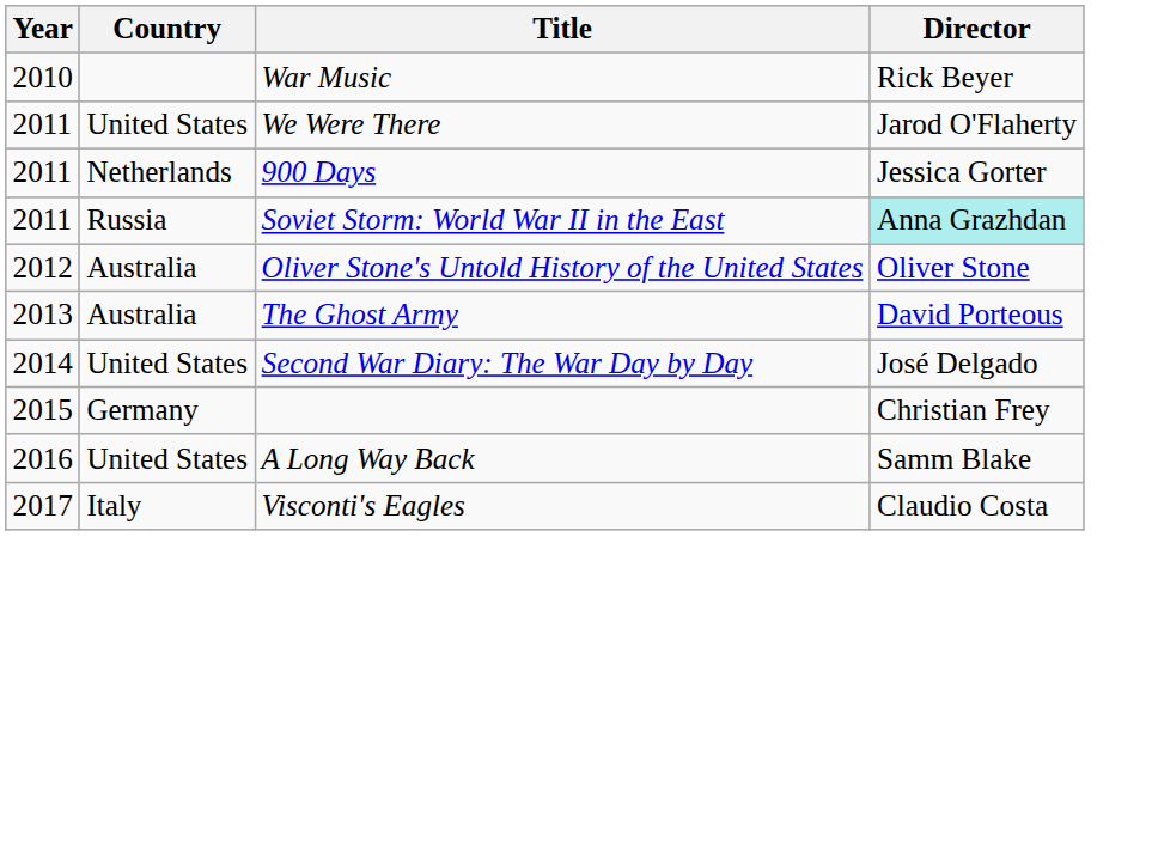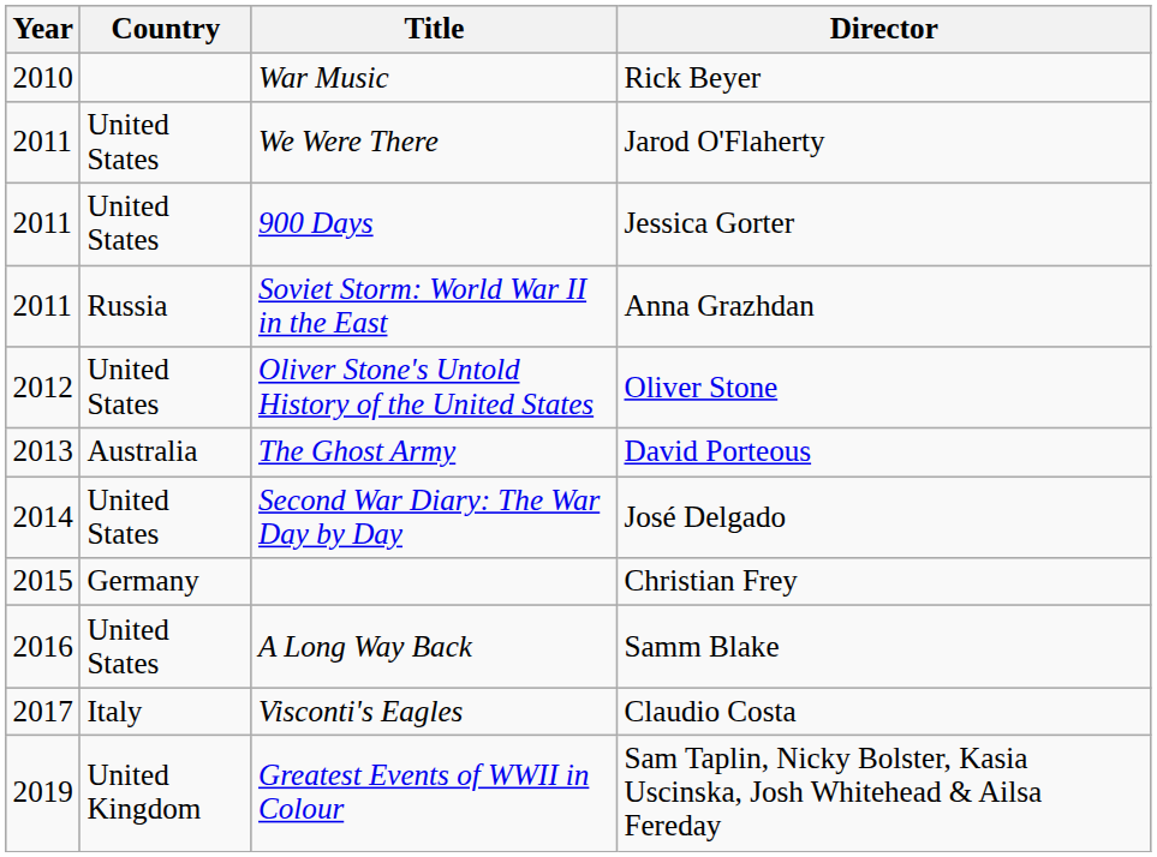900 Days | Country: Netherlands -> United States
Soviet Storm: World War II in the East | Director: paleturquoise background -> no background
Oliver Stone's Untold History of the United States | Country: Australia -> United States
+ row: 2019 | United Kingdom | Greatest Events of WWII in Colour | Sam Taplin, Nicky Bolster, Kasia Uscinska, Josh Whitehead & Ailsa Fereday
